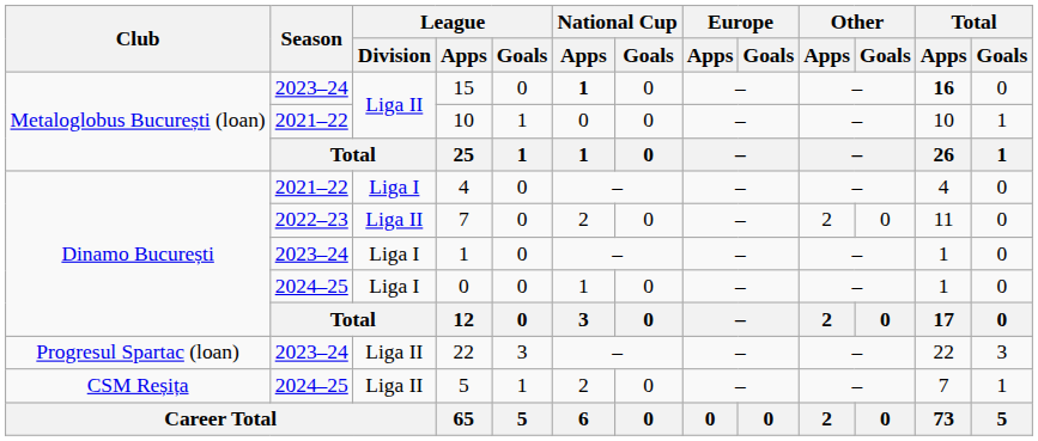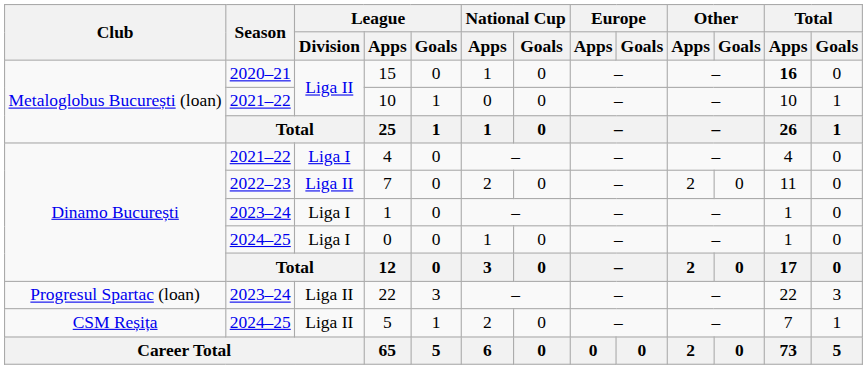15 | Season: 2023–24 -> 2020–21
15 | National Cup / Apps: bold -> normal
